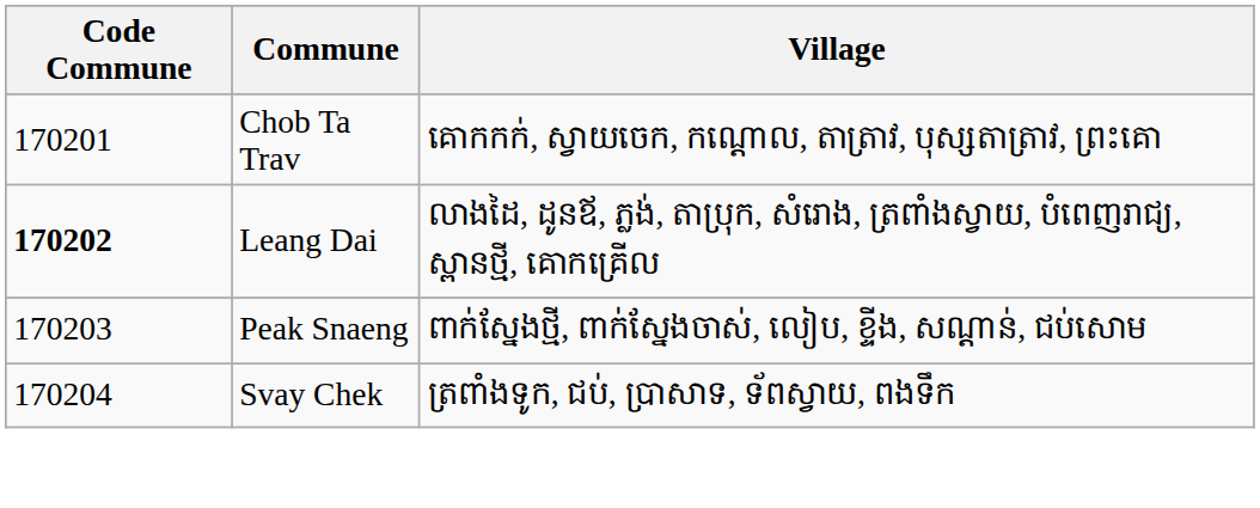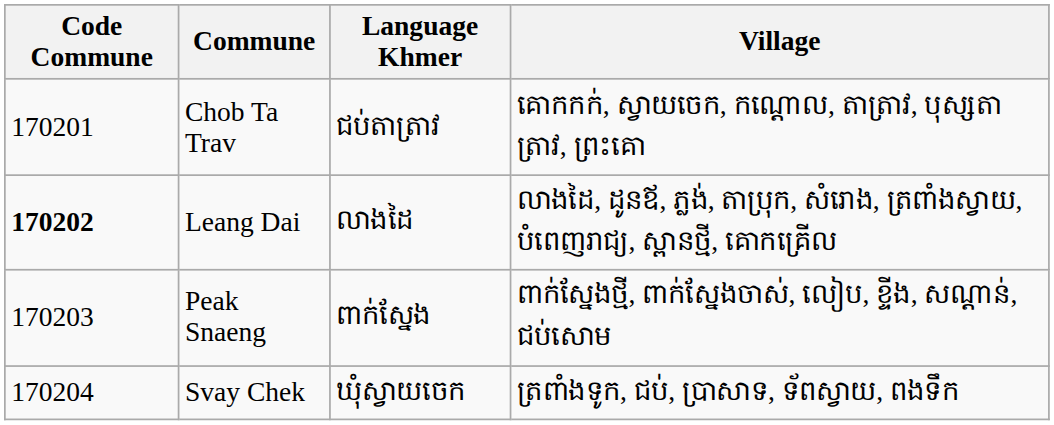+ column: Language Khmer | ជប់តាត្រាវ | លាងដៃ | ពាក់ស្នែង | ឃុំស្វាយចេក
